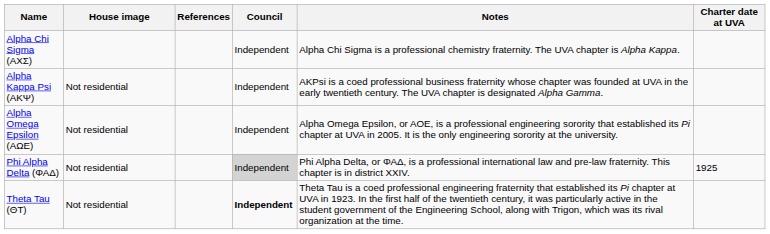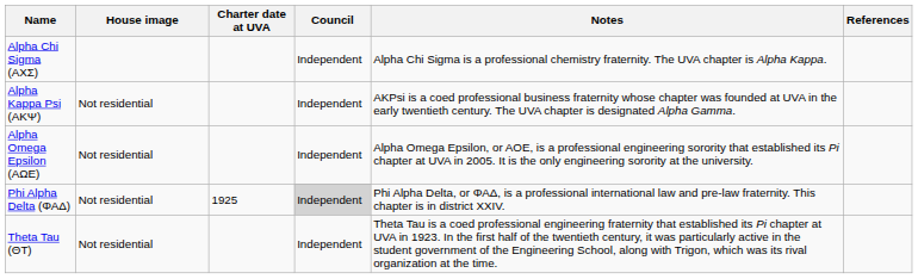columns swapped: Charter date at UVA <-> References
Theta Tau (ΘΤ) | Council: bold -> normal
